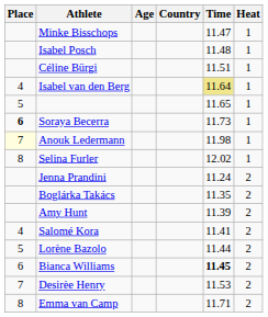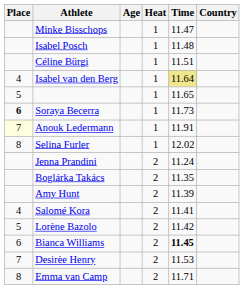columns swapped: Country <-> Heat
Anouk Ledermann | Time: 11.98 -> 11.91
Lorène Bazolo | Time: 11.44 -> 11.42
